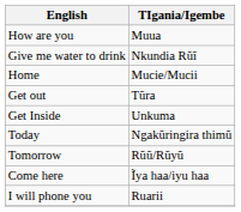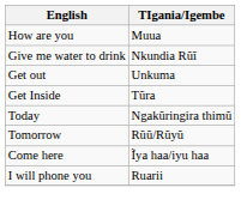- row: Home | Mucie/Mucii
Get out | TIgania/Igembe: Tũra -> Unkuma
Get Inside | TIgania/Igembe: Unkuma -> Tũra
